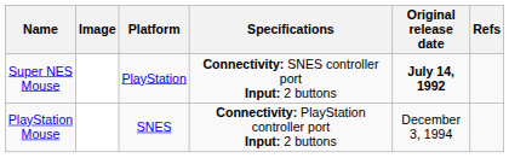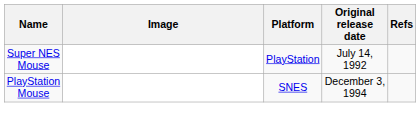- column: Specifications | Connectivity: SNES controller port Input: 2 buttons | Connectivity: PlayStation controller port Input: 2 buttons
Super NES Mouse | Original release date: bold -> normal
